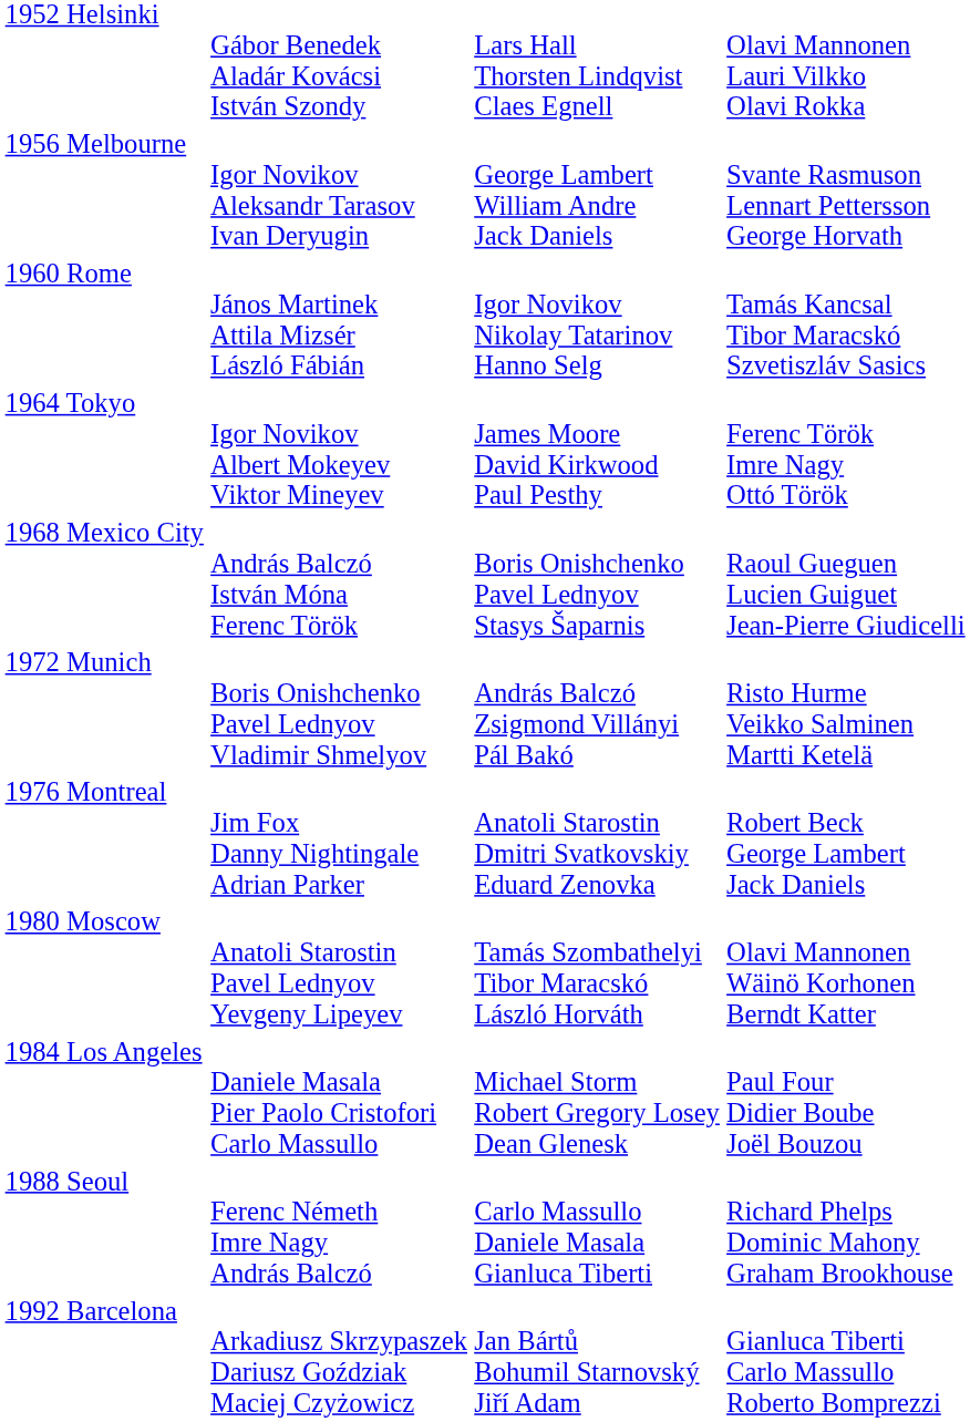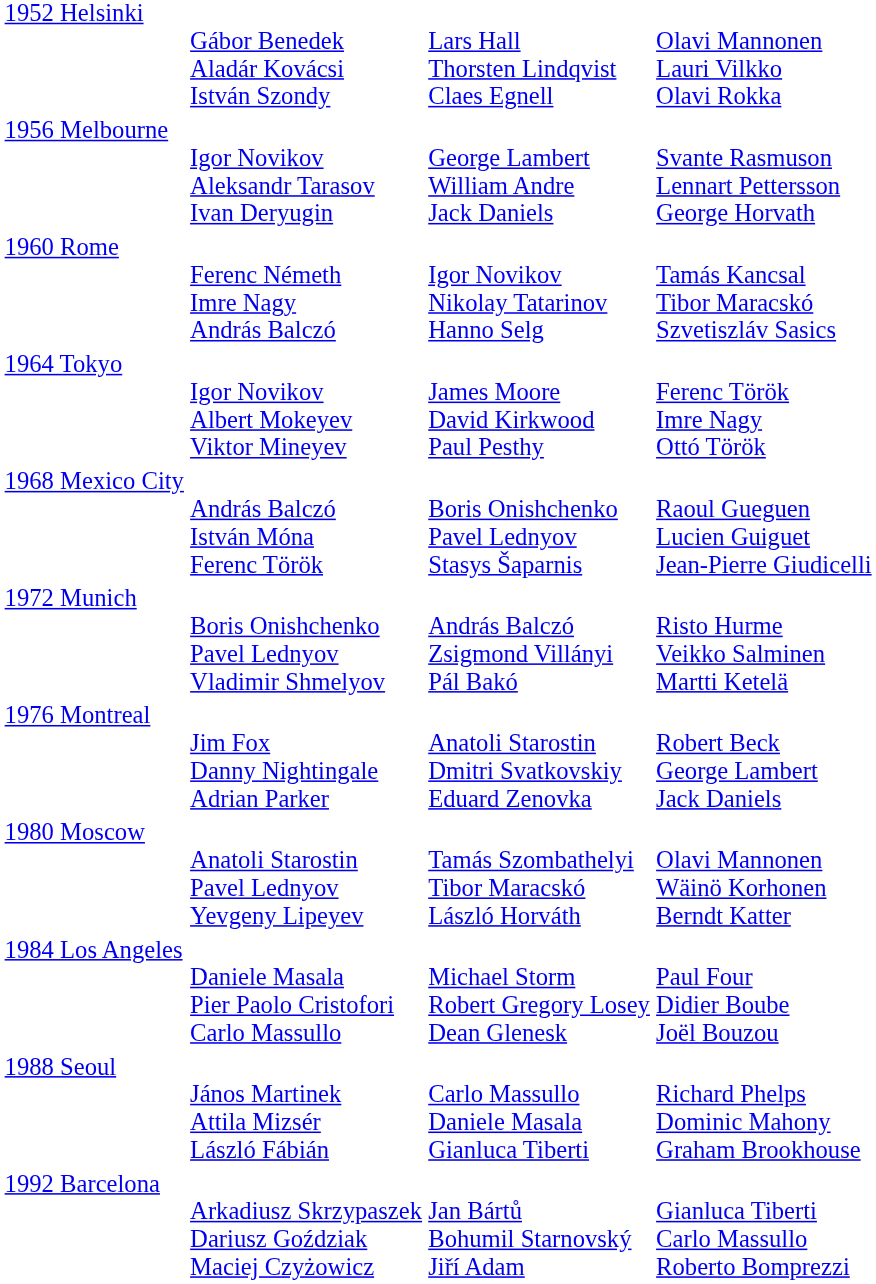1960 Rome | column 2: János Martinek Attila Mizsér László Fábián -> Ferenc Németh Imre Nagy András Balczó
1988 Seoul | column 2: Ferenc Németh Imre Nagy András Balczó -> János Martinek Attila Mizsér László Fábián
